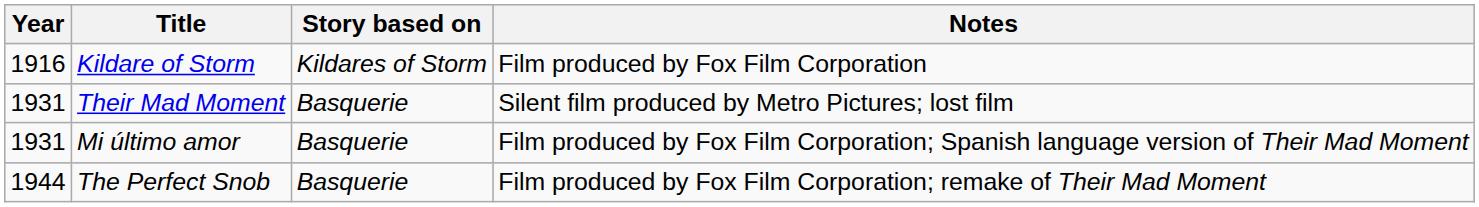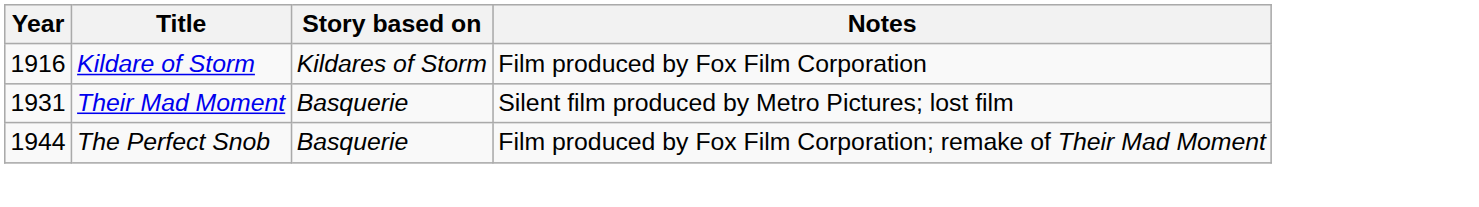- row: 1931 | Mi último amor | Basquerie | Film produced by Fox Film Corporation; Spanish language version of Their Mad Moment
